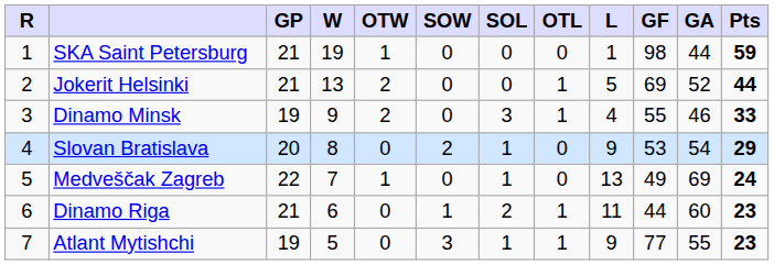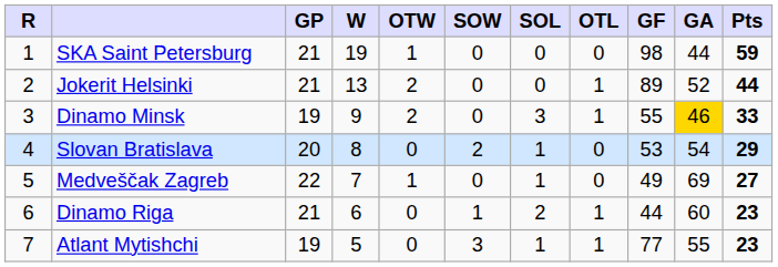- column: L | 1 | 5 | 4 | 9 | 13 | 11 | 9
Jokerit Helsinki | GF: 69 -> 89
Dinamo Minsk | GA: no background -> gold background
Medveščak Zagreb | Pts: 24 -> 27
